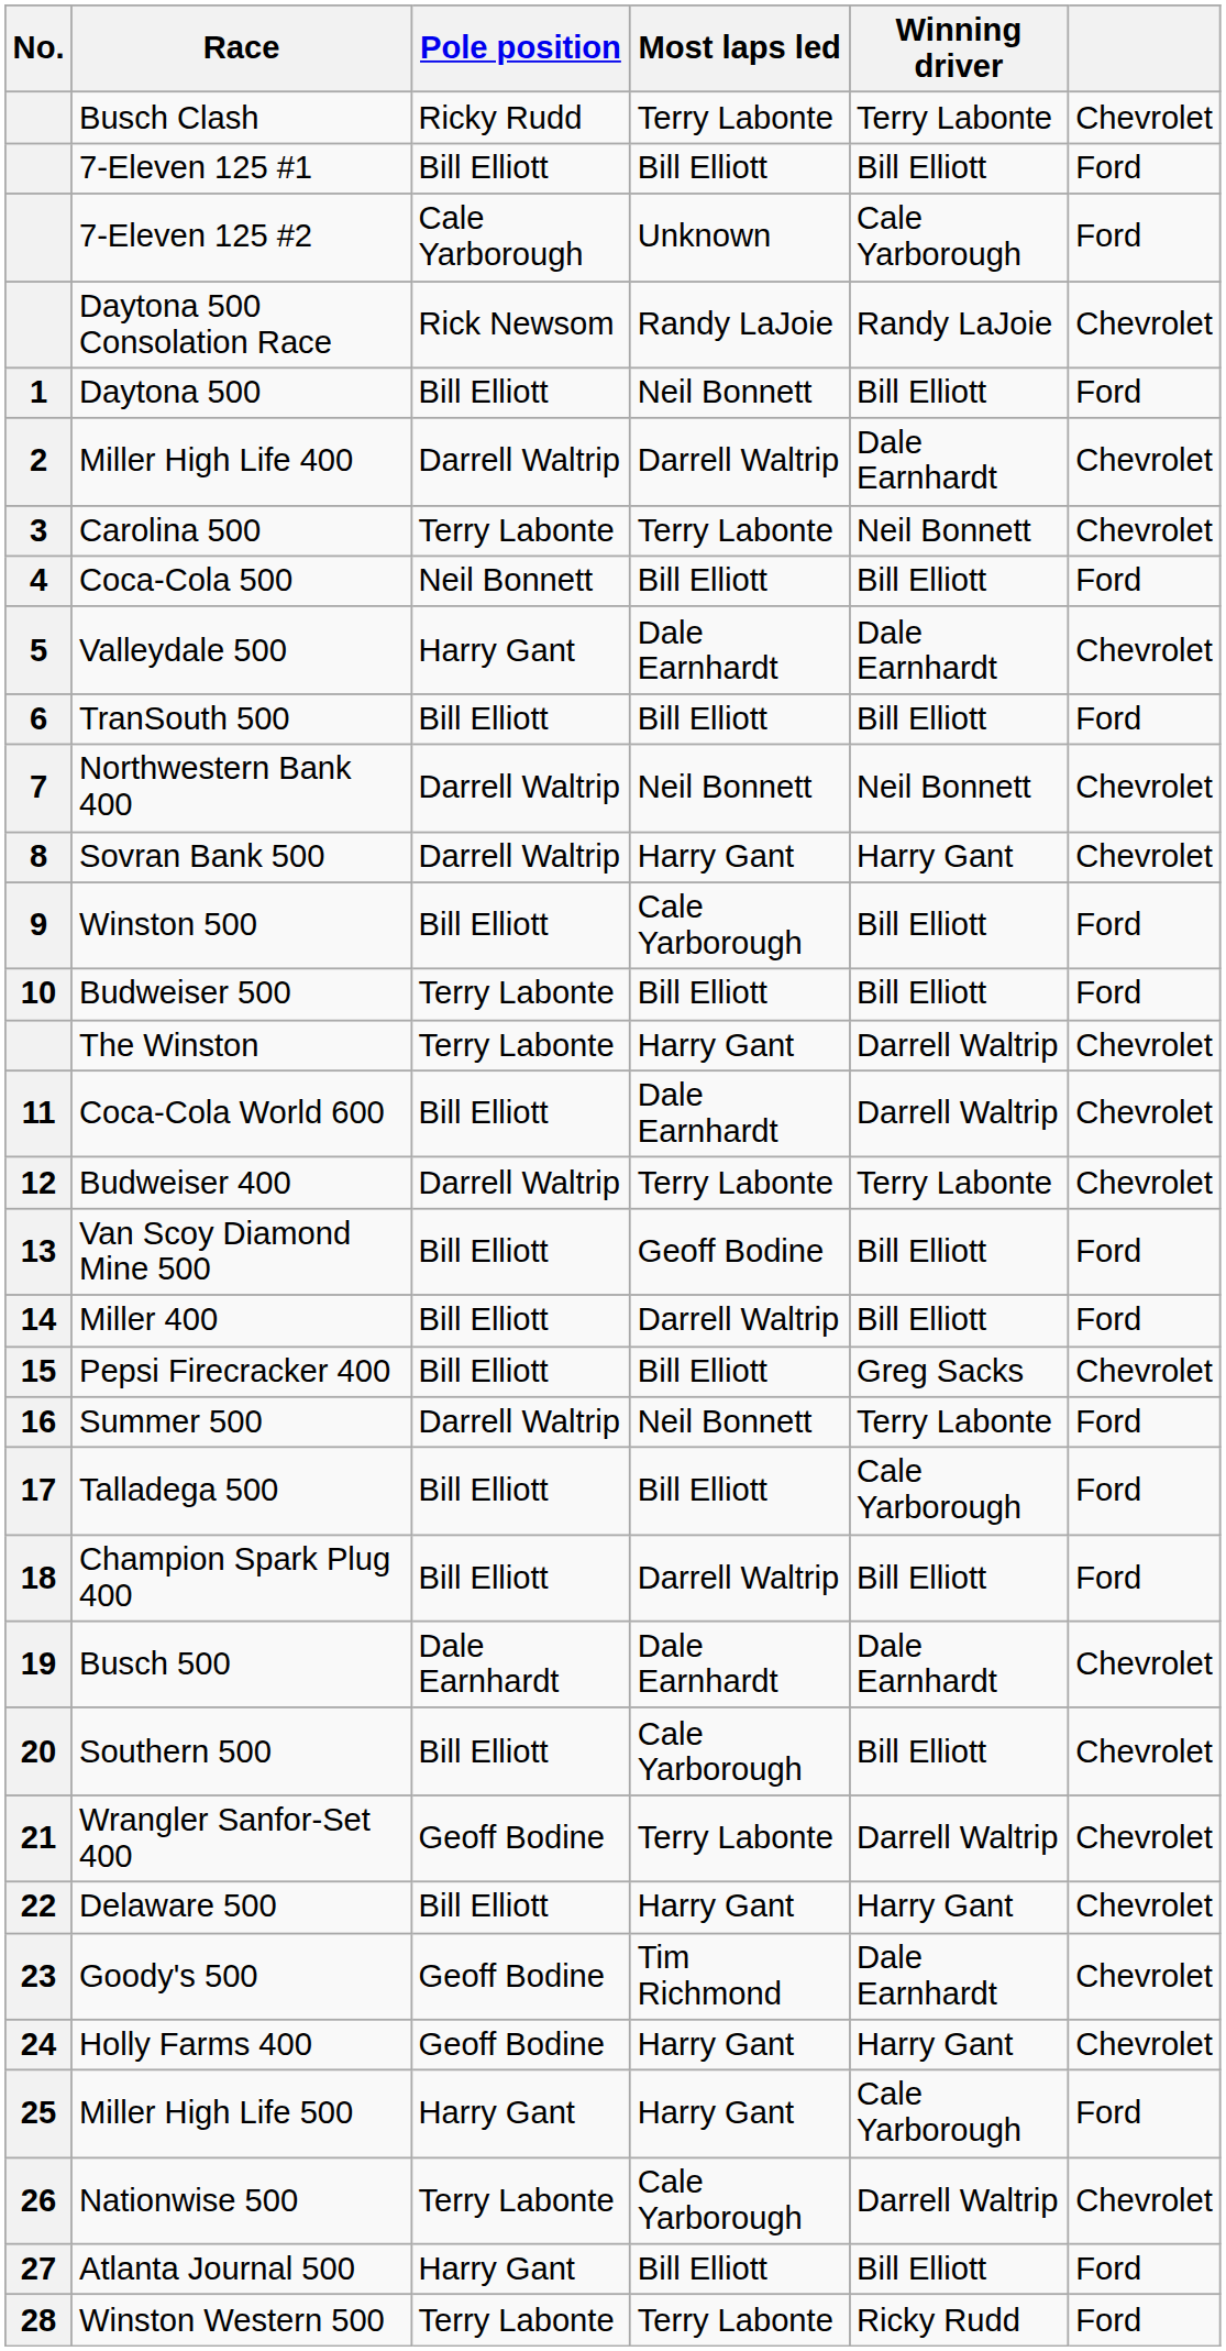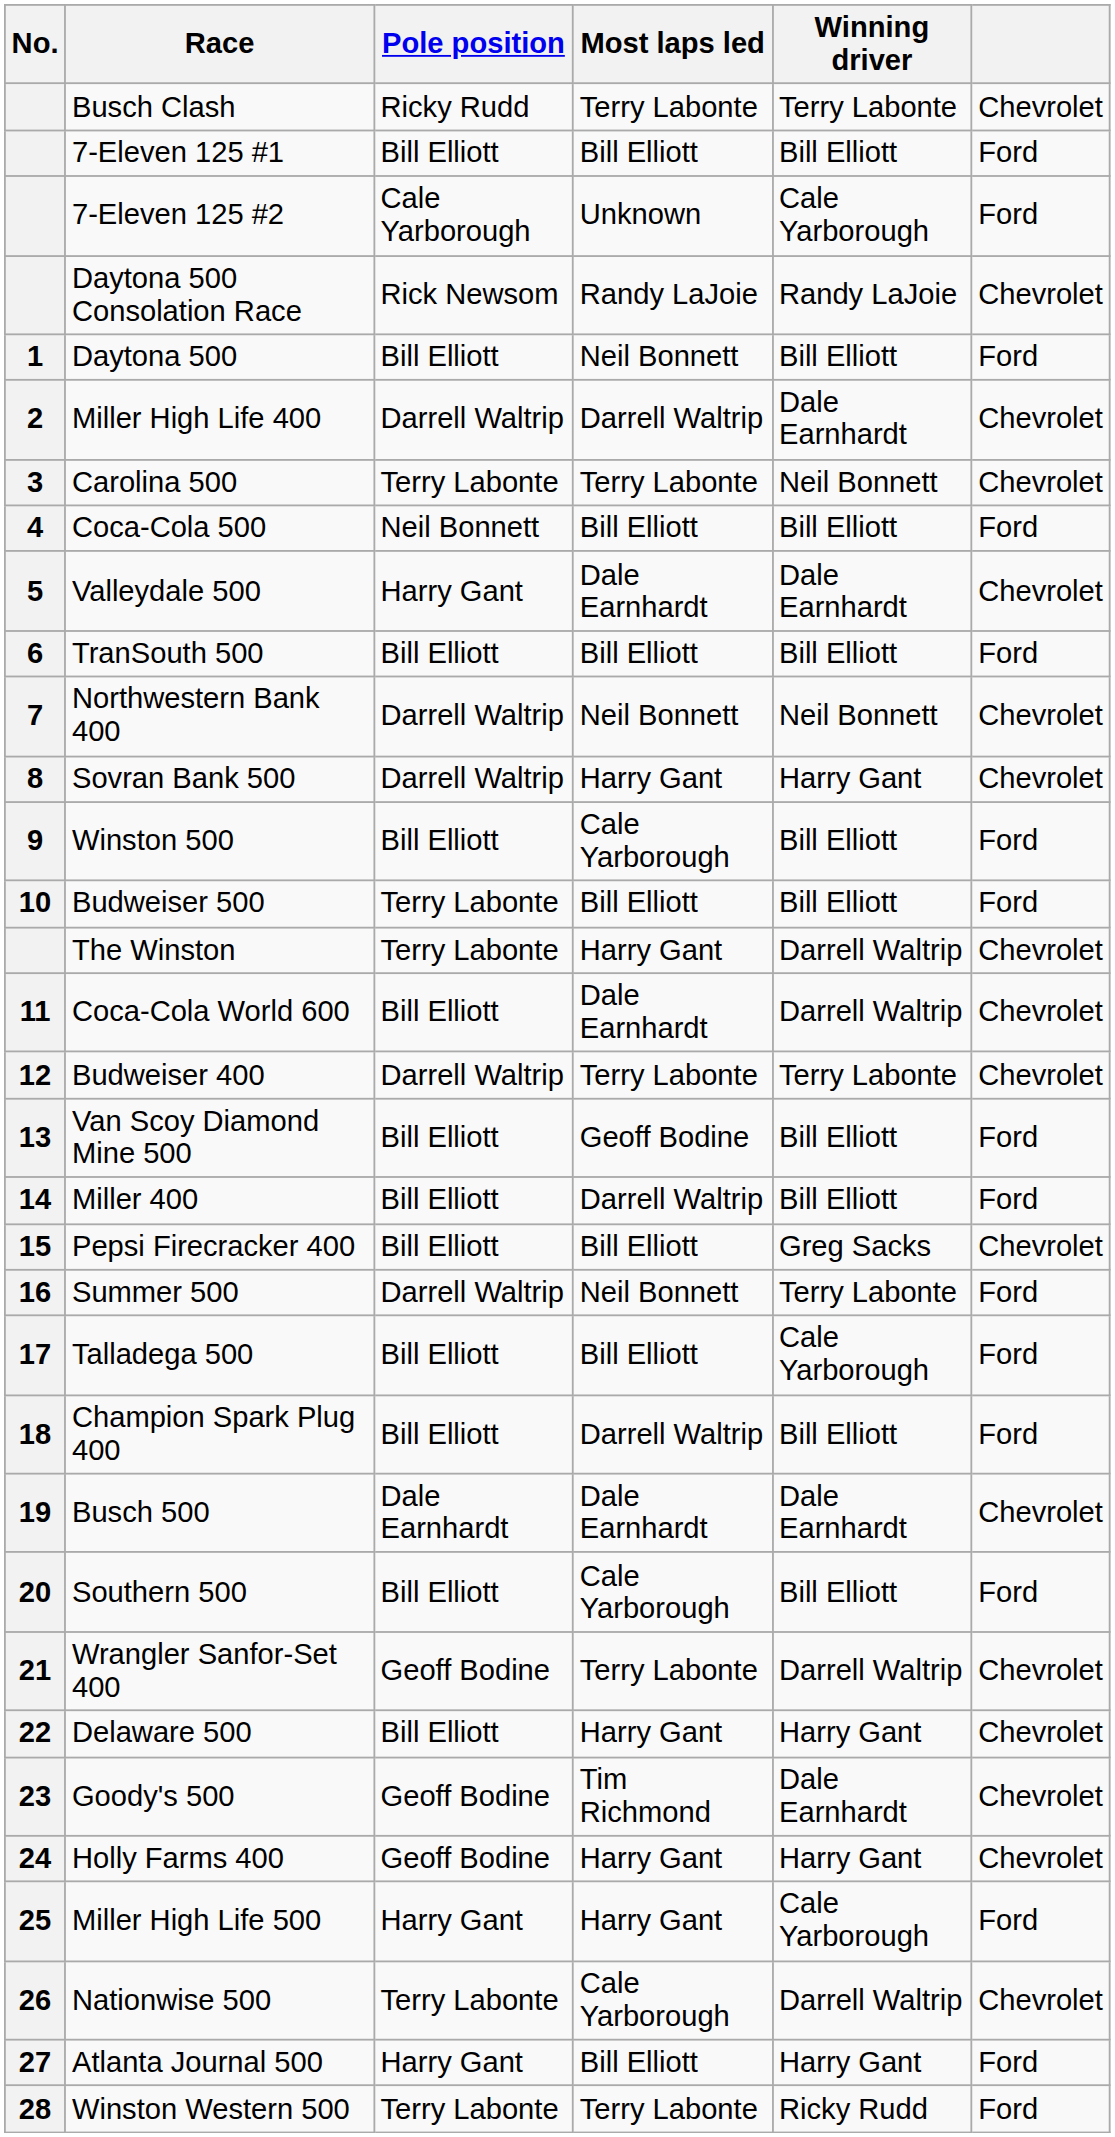Southern 500 | column 6: Chevrolet -> Ford
Atlanta Journal 500 | Winning driver: Bill Elliott -> Harry Gant
